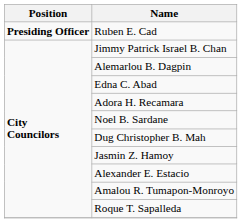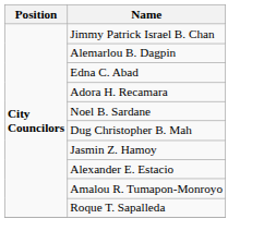- row: Presiding Officer | Ruben E. Cad
